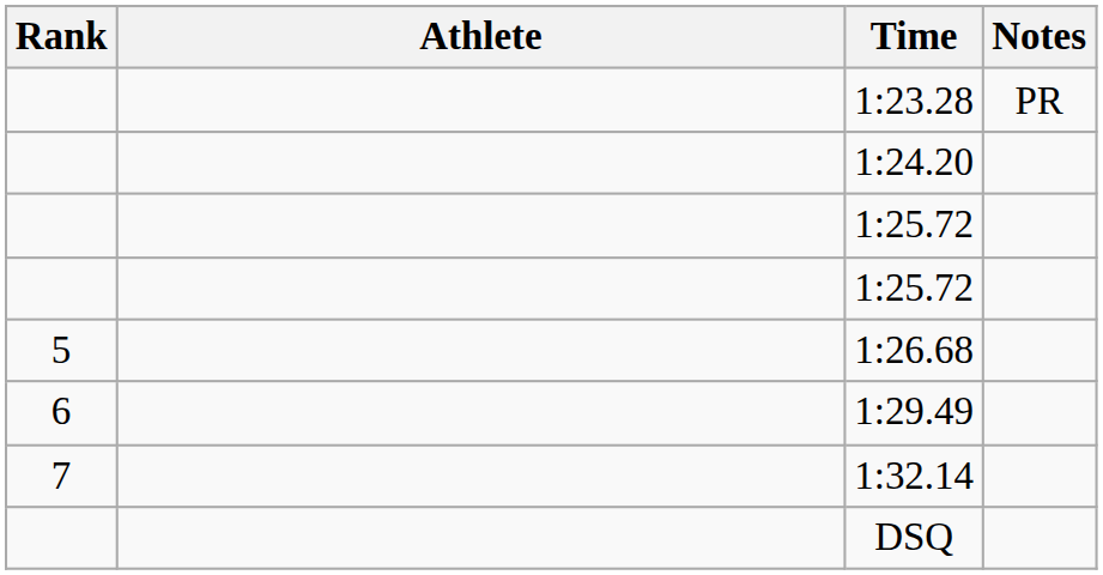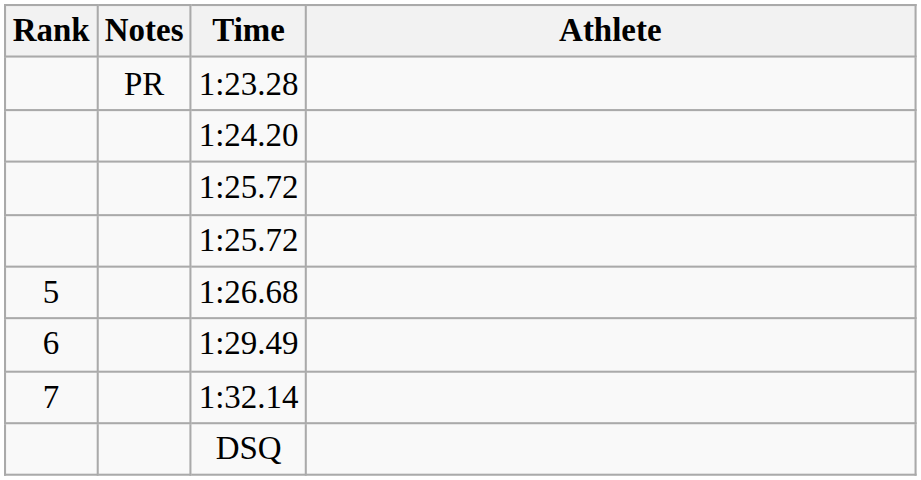columns swapped: Athlete <-> Notes
